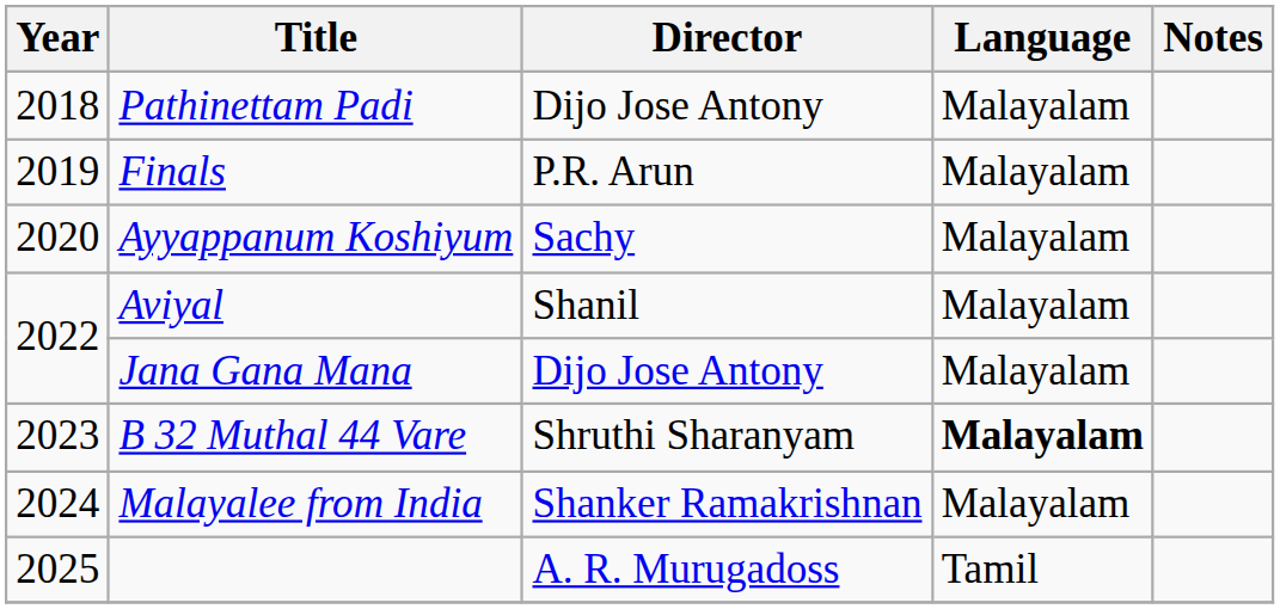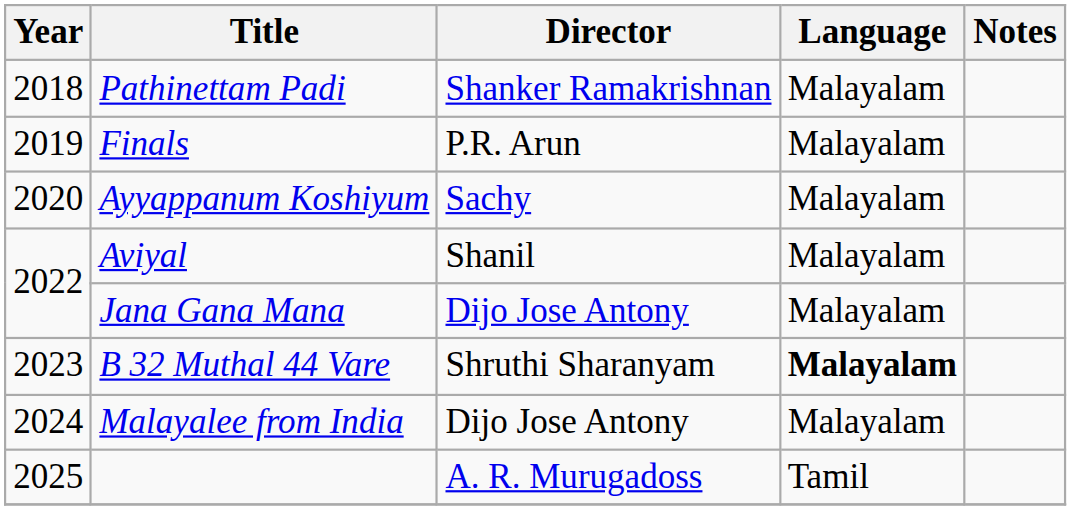Pathinettam Padi | Director: Dijo Jose Antony -> Shanker Ramakrishnan
Malayalee from India | Director: Shanker Ramakrishnan -> Dijo Jose Antony
